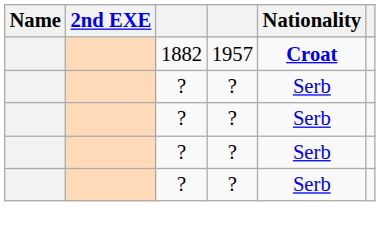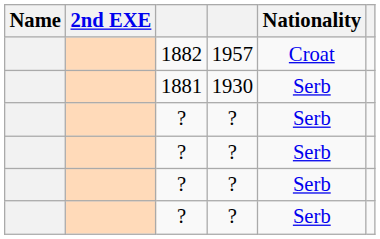1882 | Nationality: bold -> normal
+ row: 1881 | 1930 | Serb
